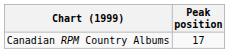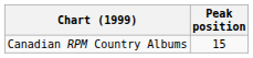Canadian RPM Country Albums | Peak position: 17 -> 15
